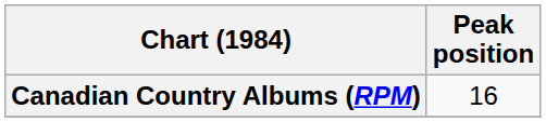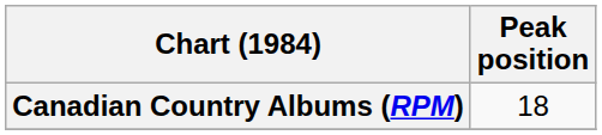Canadian Country Albums (RPM) | Peak position: 16 -> 18
